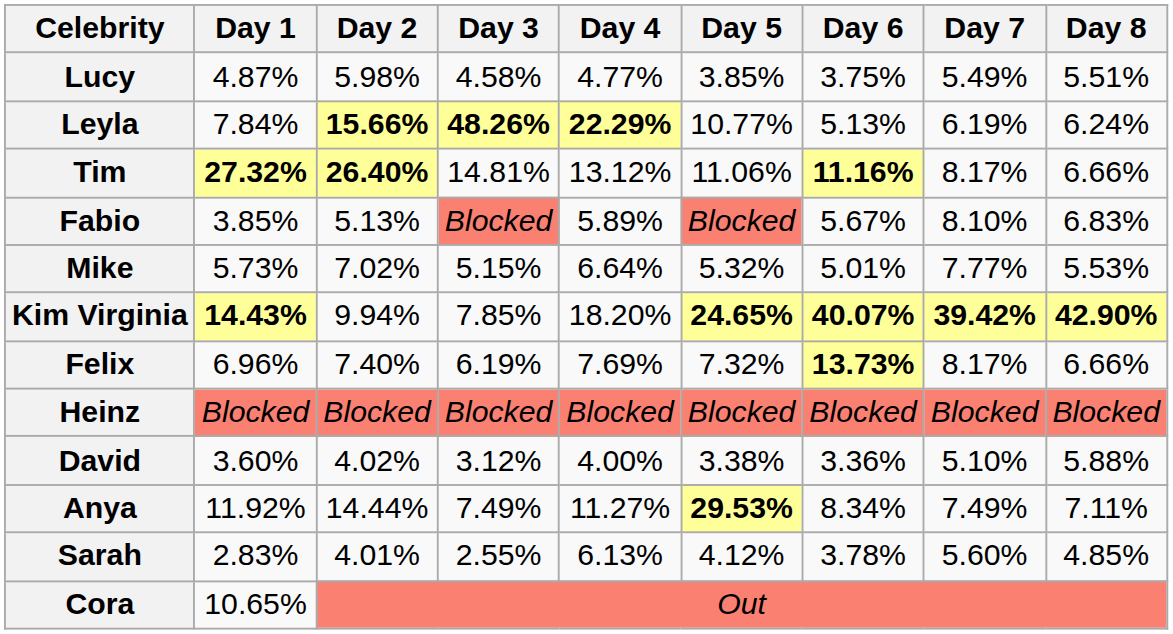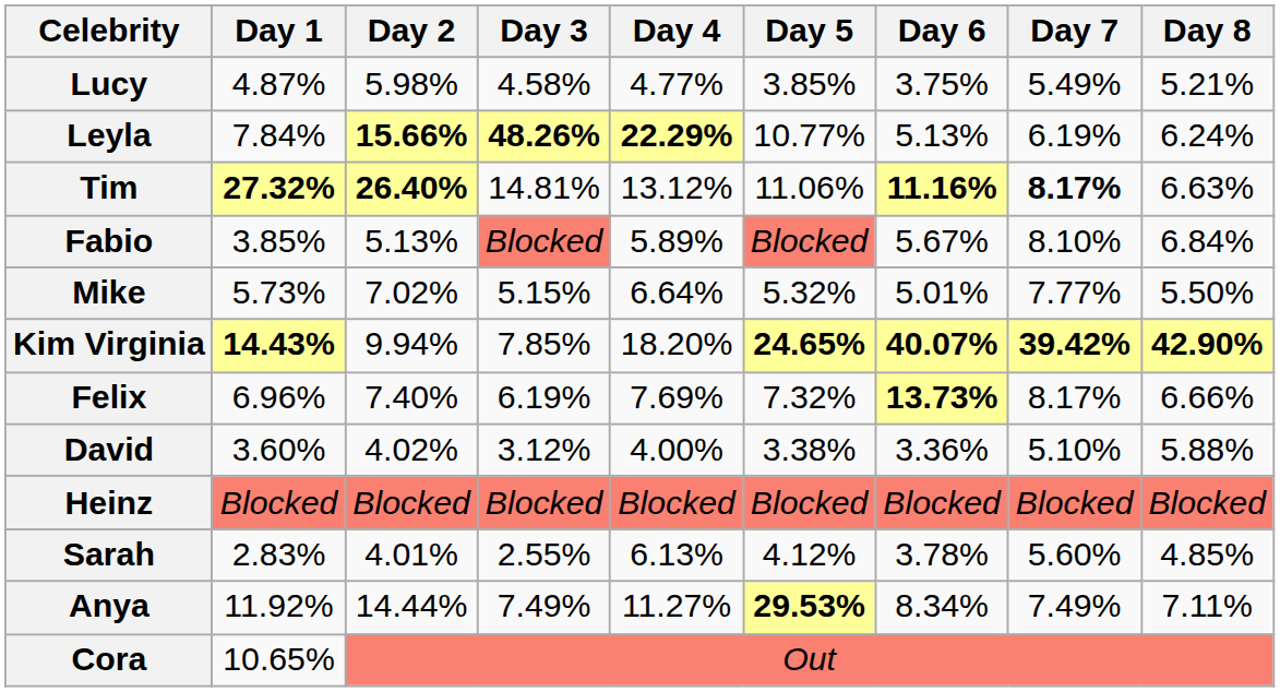Lucy | Day 8: 5.51% -> 5.21%
Tim | Day 7: normal -> bold
Tim | Day 8: 6.66% -> 6.63%
Fabio | Day 8: 6.83% -> 6.84%
Mike | Day 8: 5.53% -> 5.50%
rows swapped: Heinz <-> David
rows swapped: Anya <-> Sarah
